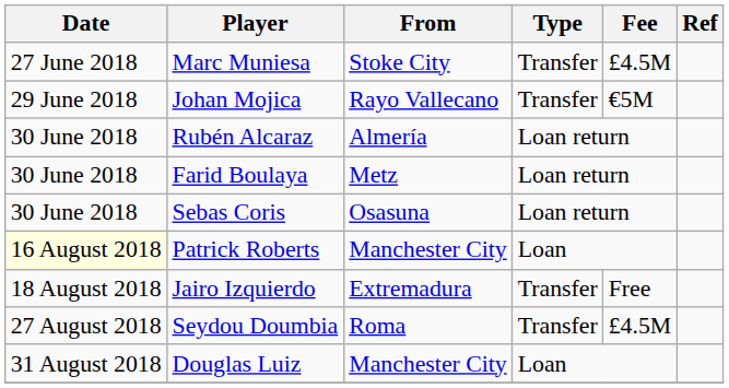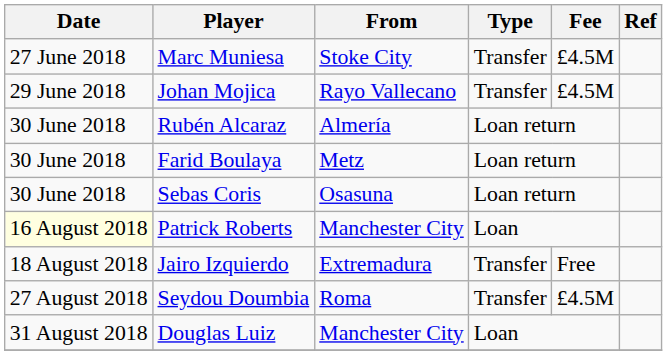Johan Mojica | Fee: €5M -> £4.5M
